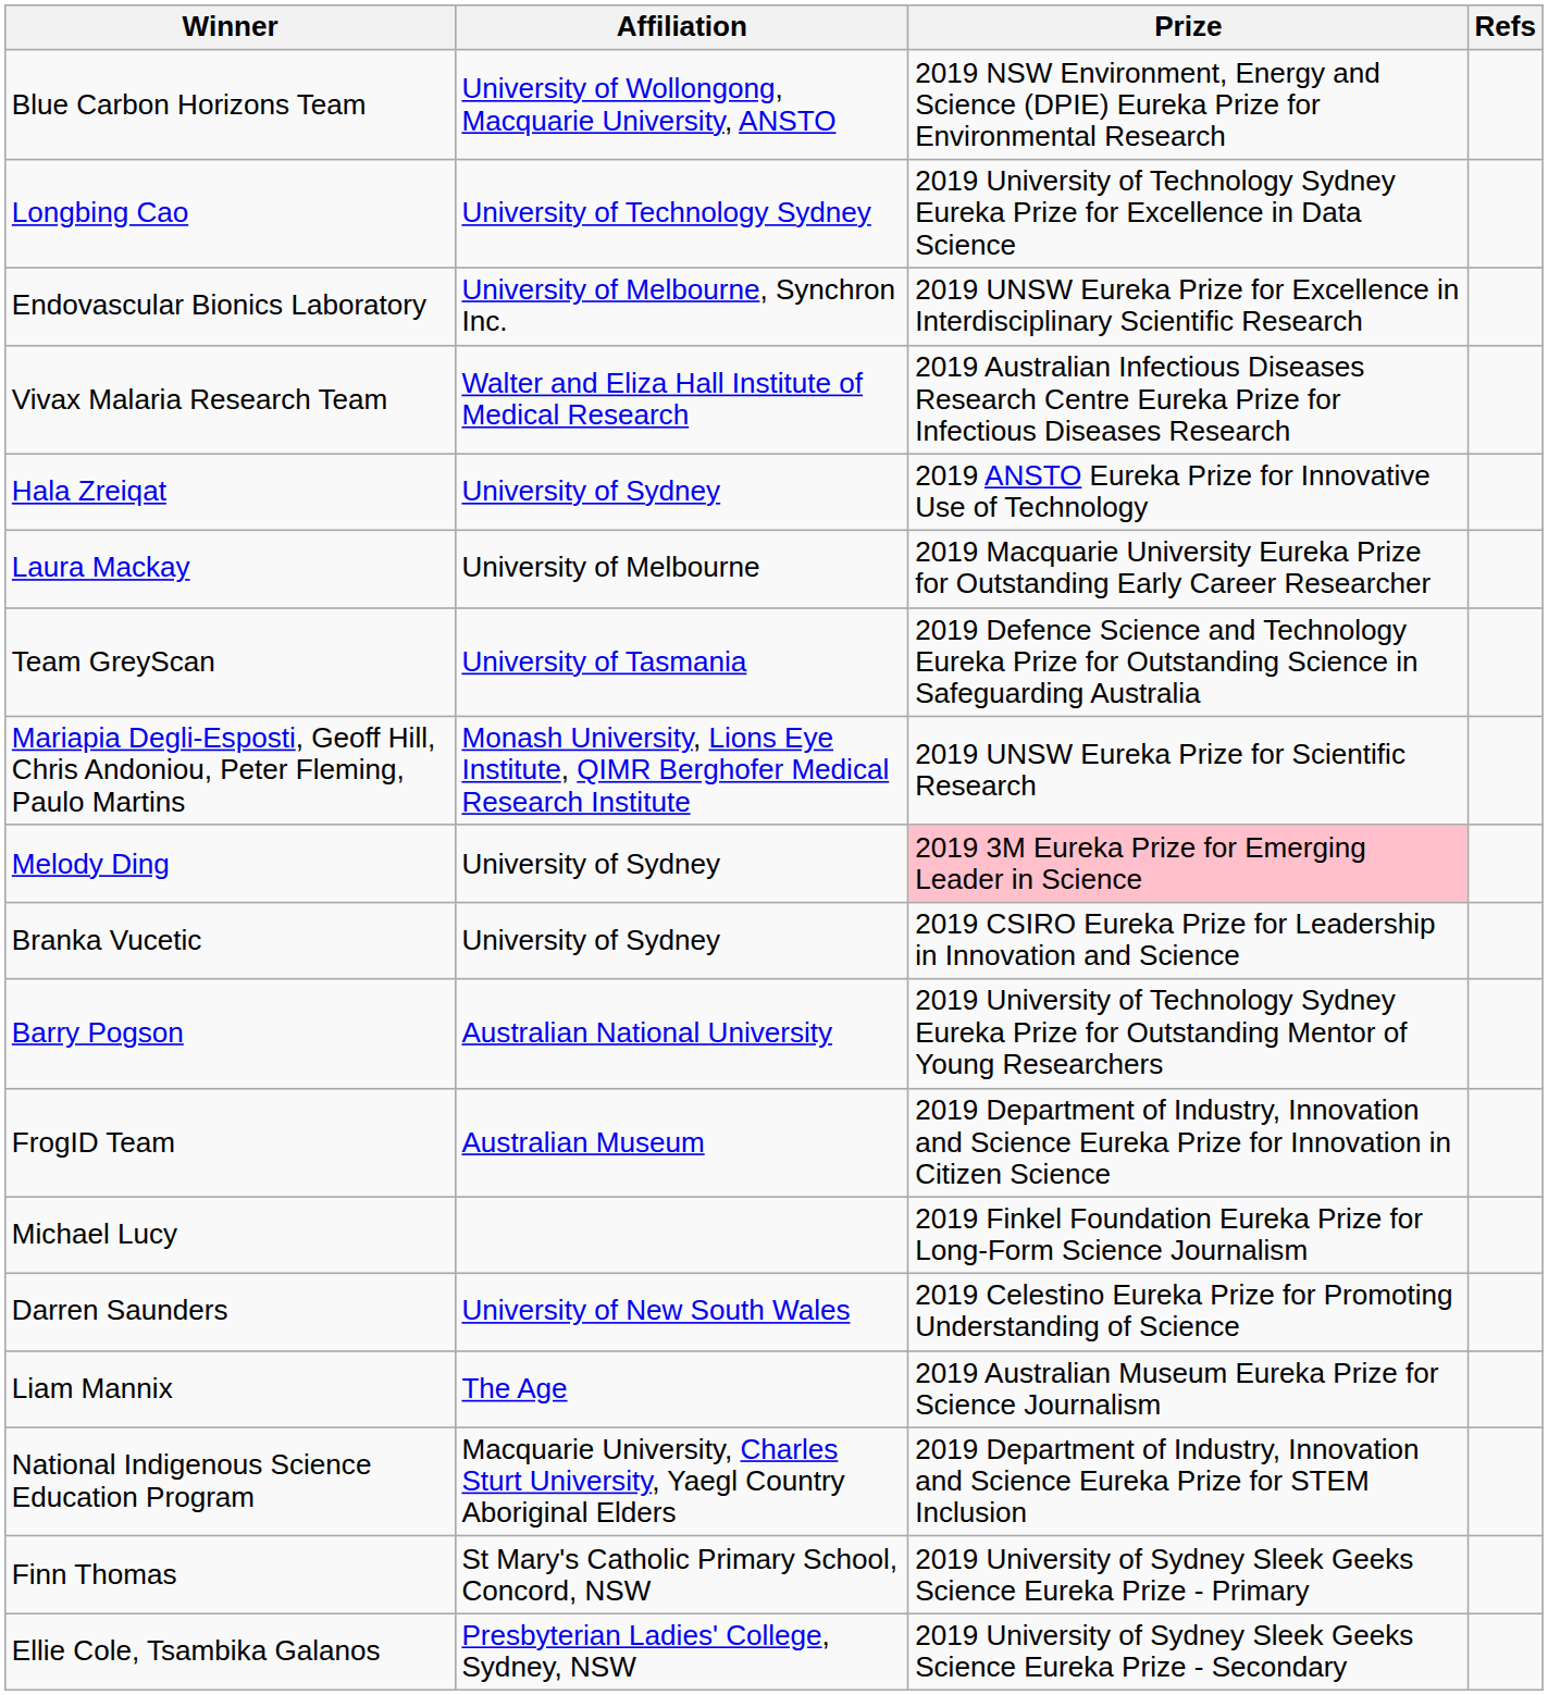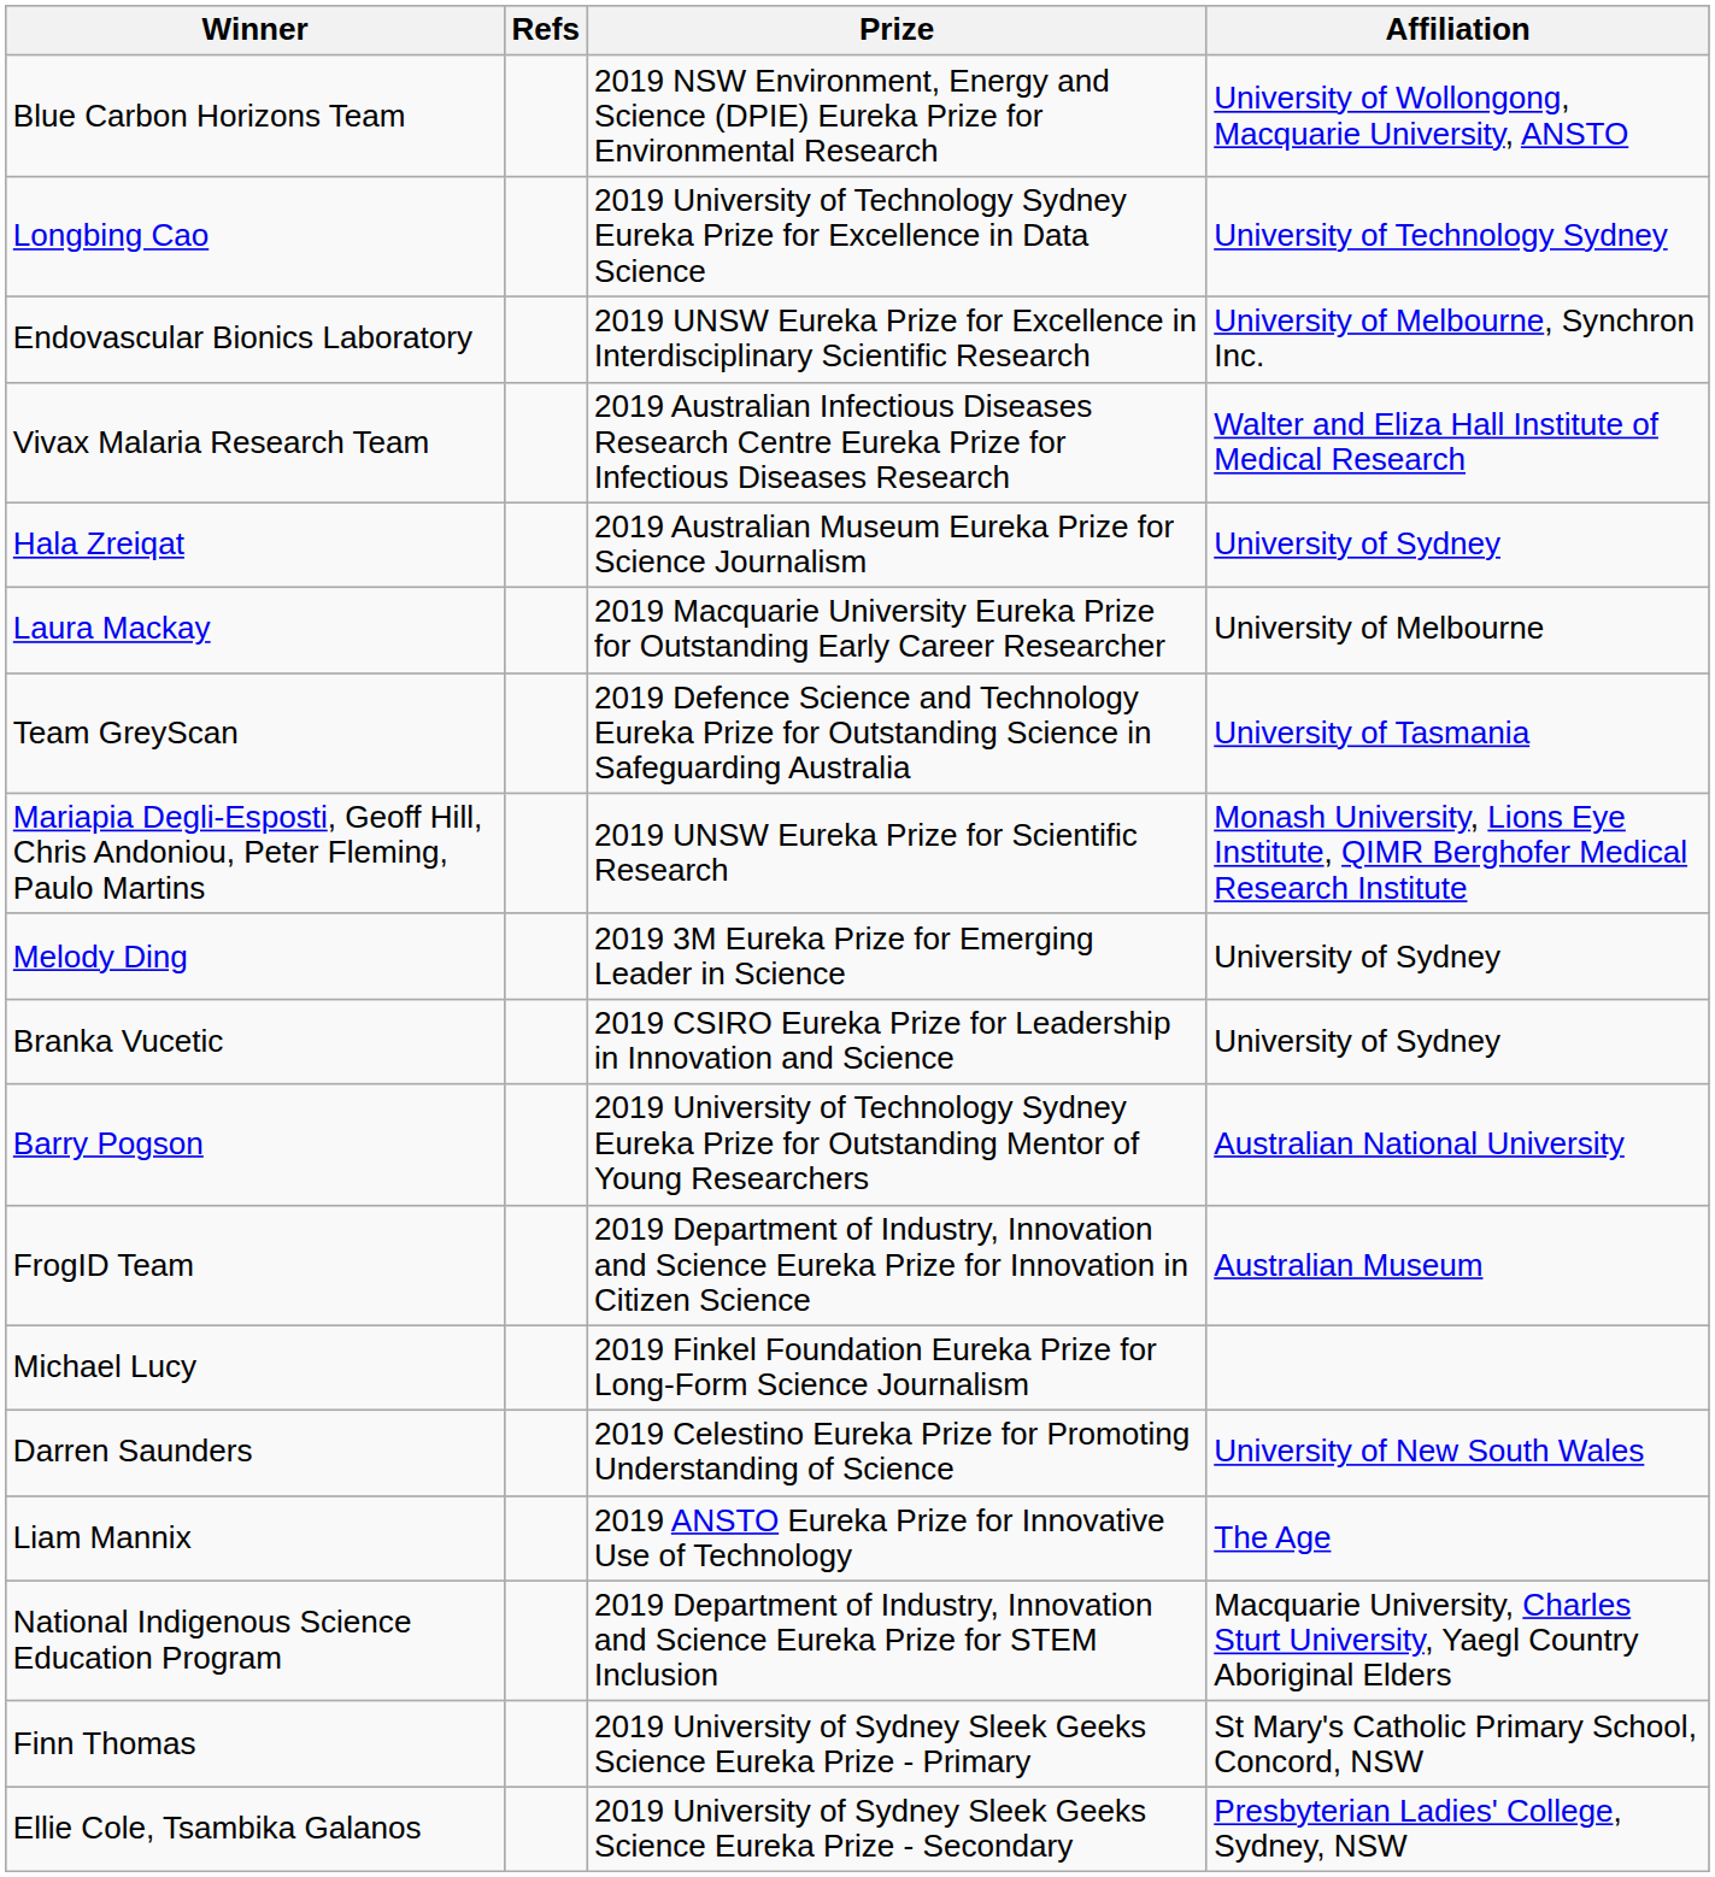columns swapped: Affiliation <-> Refs
Hala Zreiqat | Prize: 2019 ANSTO Eureka Prize for Innovative Use of Technology -> 2019 Australian Museum Eureka Prize for Science Journalism
Melody Ding | Prize: pink background -> no background
Liam Mannix | Prize: 2019 Australian Museum Eureka Prize for Science Journalism -> 2019 ANSTO Eureka Prize for Innovative Use of Technology
